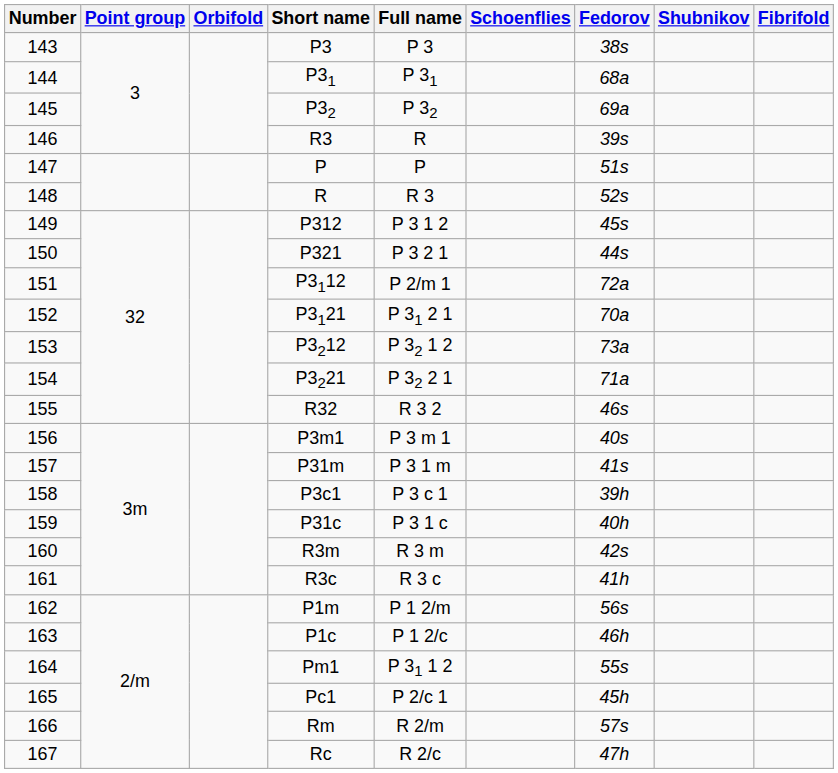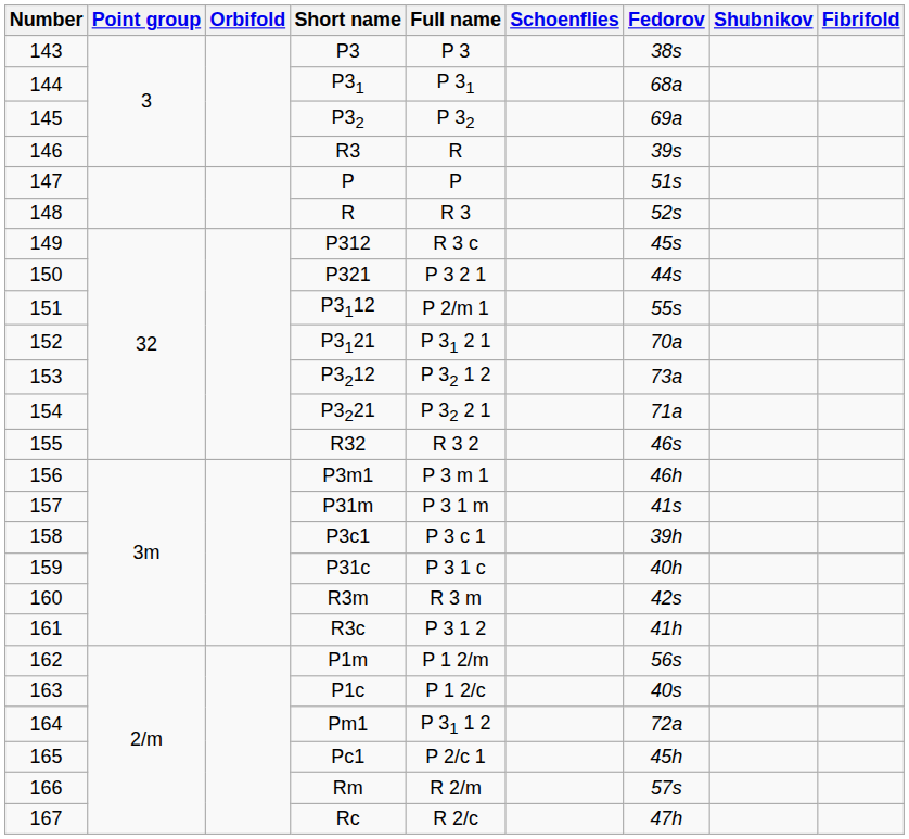149 | Full name: P 3 1 2 -> R 3 c
151 | Fedorov: 72a -> 55s
156 | Fedorov: 40s -> 46h
161 | Full name: R 3 c -> P 3 1 2
163 | Fedorov: 46h -> 40s
164 | Fedorov: 55s -> 72a
